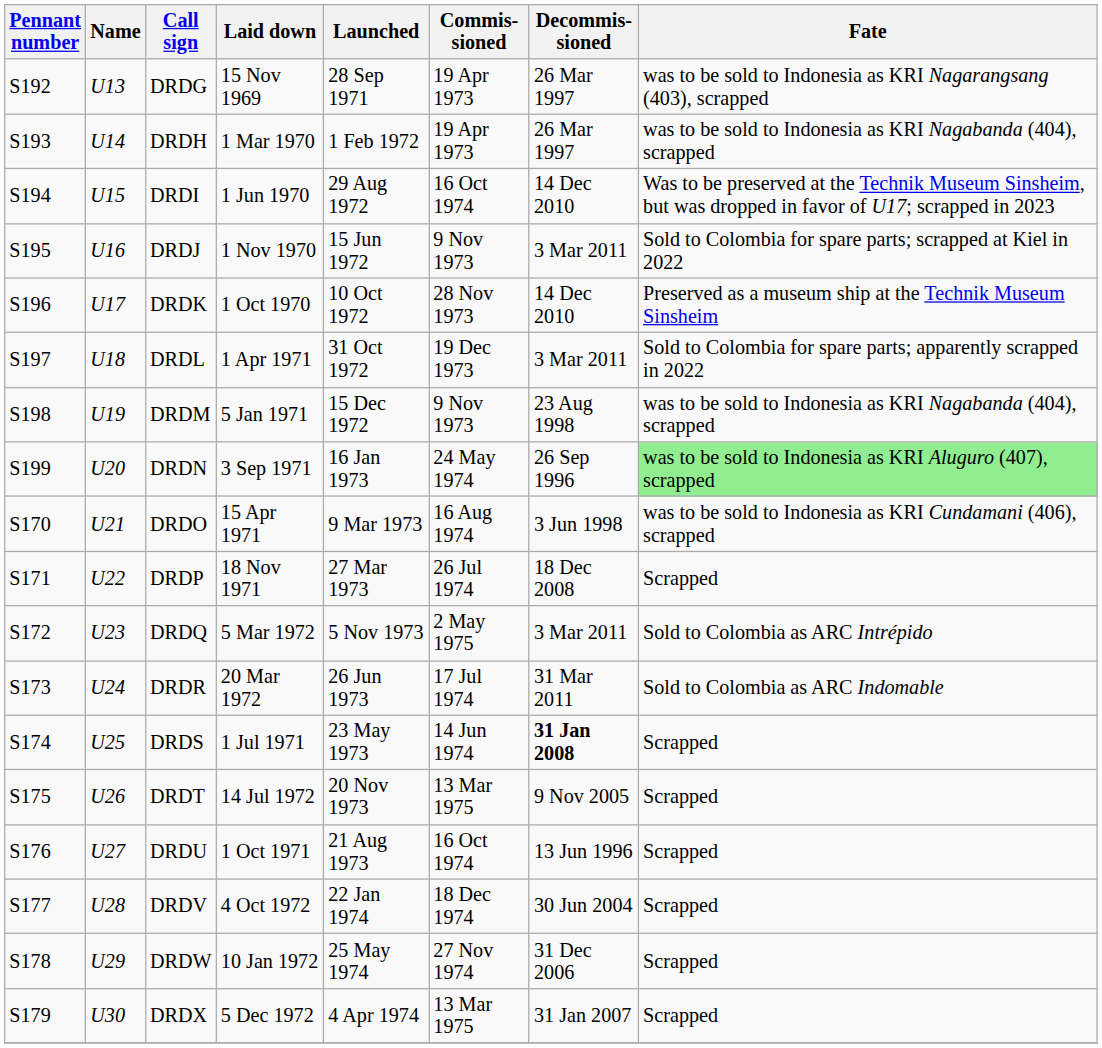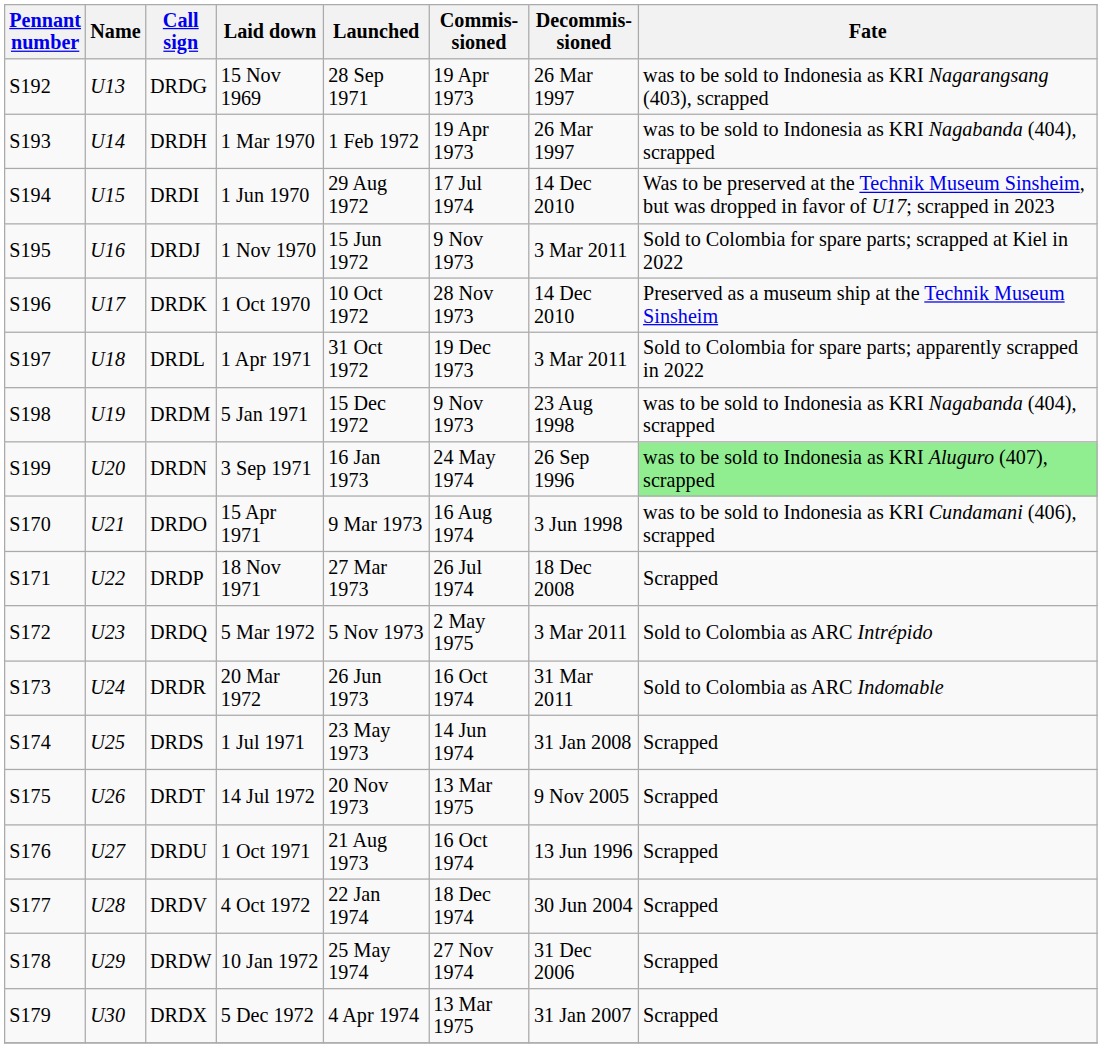DRDI | Commis- sioned: 16 Oct 1974 -> 17 Jul 1974
DRDR | Commis- sioned: 17 Jul 1974 -> 16 Oct 1974
DRDS | Decommis- sioned: bold -> normal
